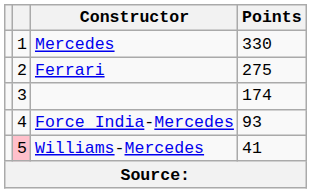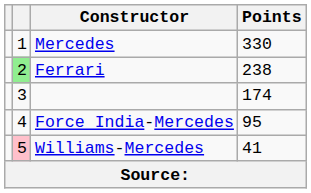Ferrari | column 2: no background -> lightgreen background
Ferrari | Points: 275 -> 238
Force India-Mercedes | Points: 93 -> 95
